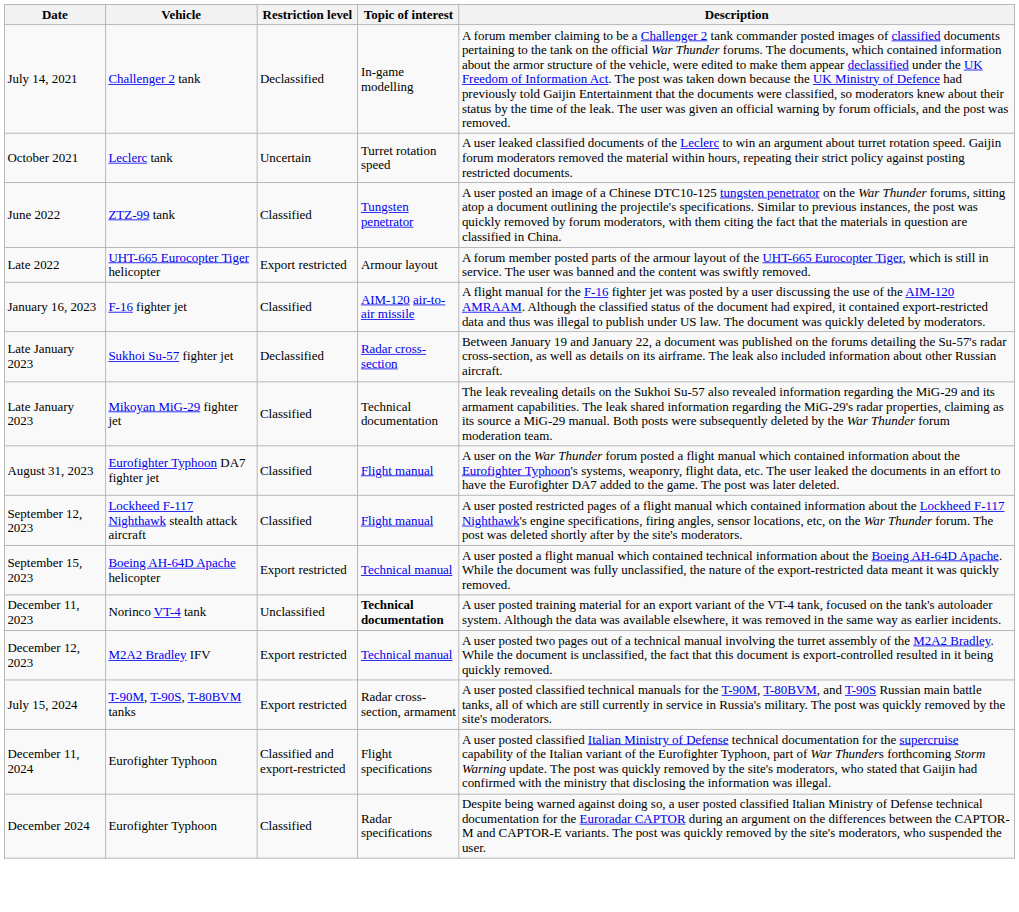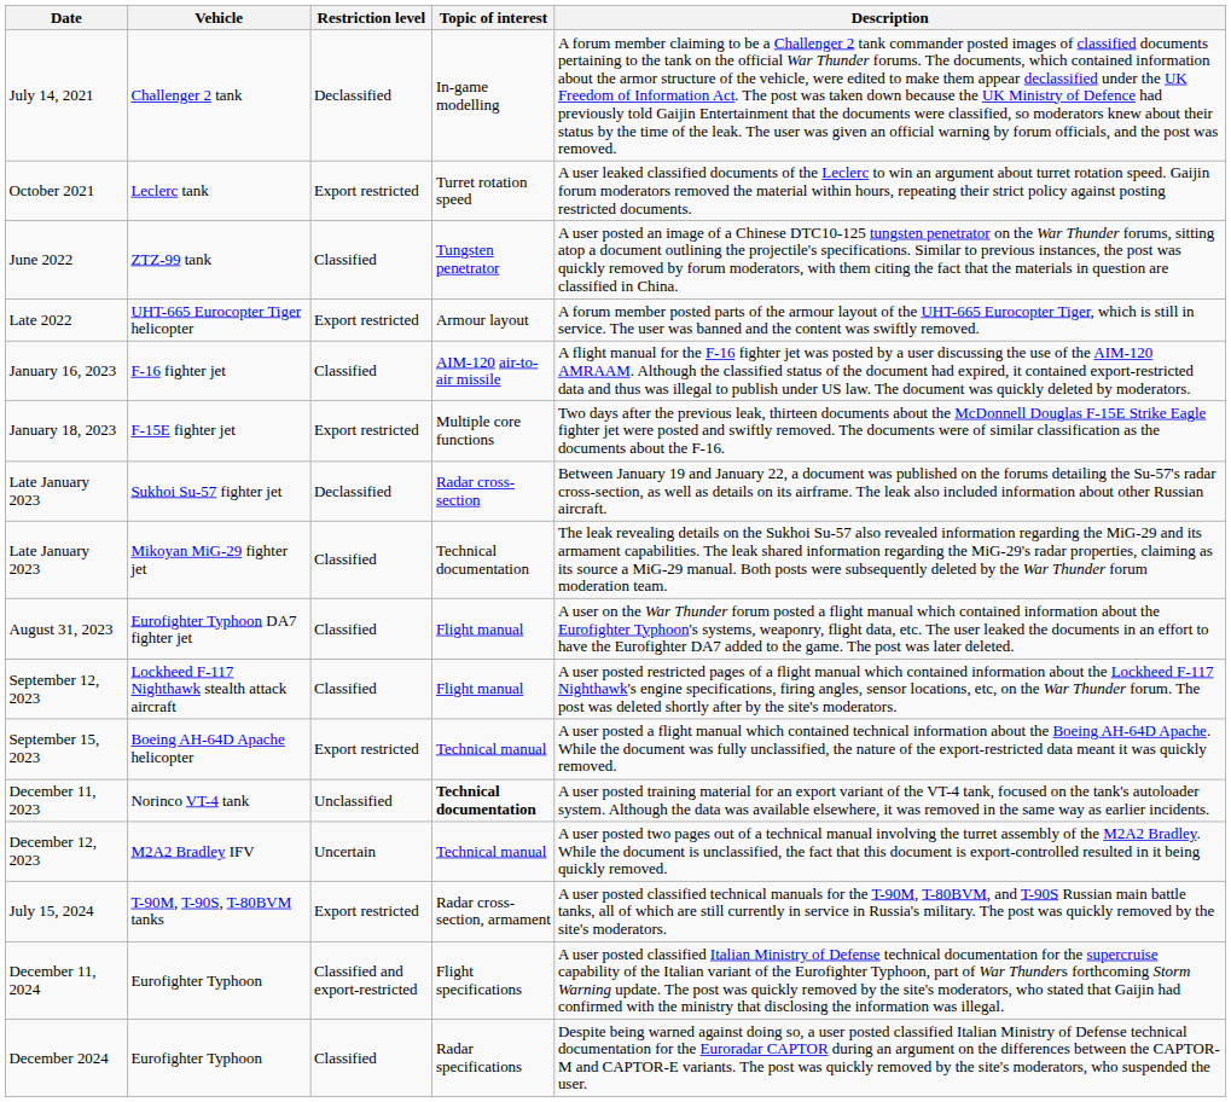October 2021 | Restriction level: Uncertain -> Export restricted
+ row: January 18, 2023 | F-15E fighter jet | Export restricted | Multiple core functions | Two days after the previous leak, thirteen documents about the McDonnell Douglas F-15E Strike Eagle fighter jet were posted and swiftly removed. The documents were of similar classification as the documents about the F-16.
December 12, 2023 | Restriction level: Export restricted -> Uncertain
